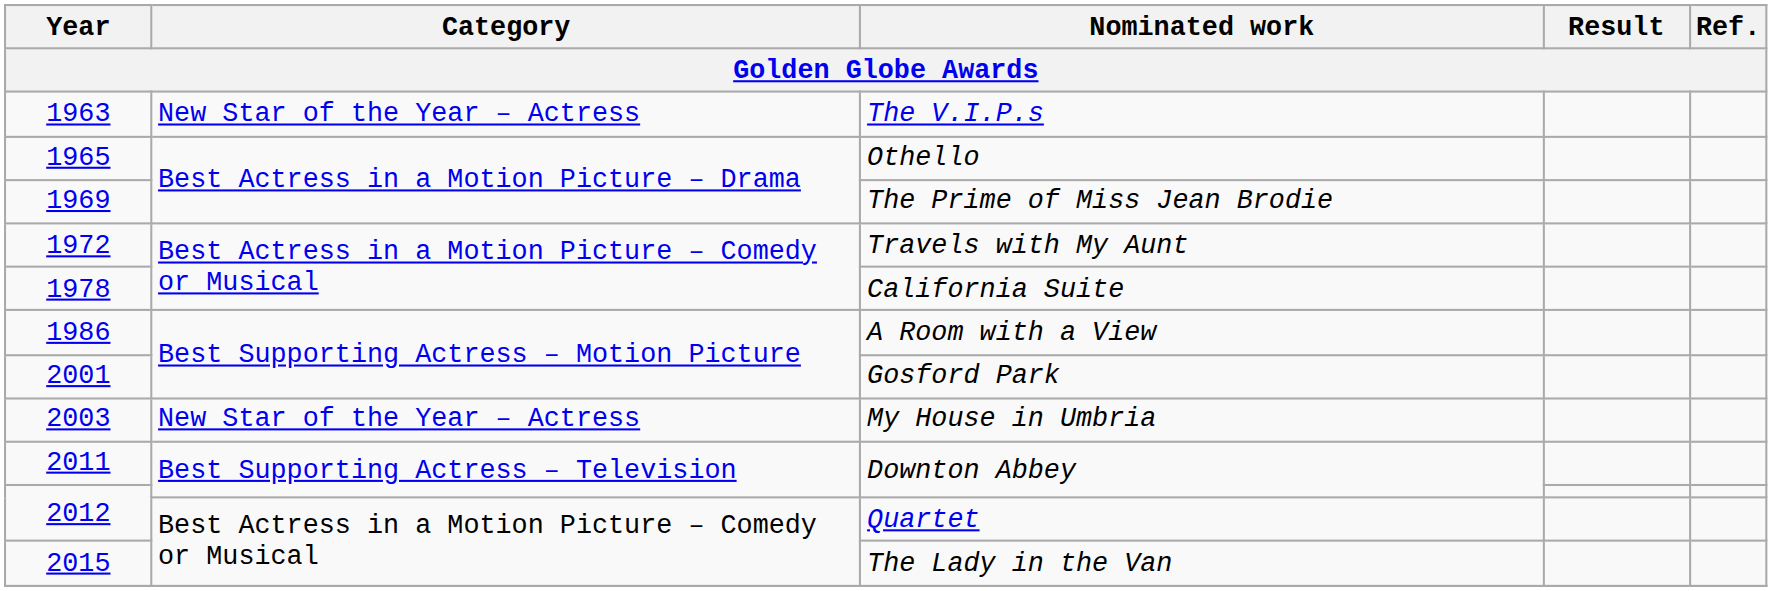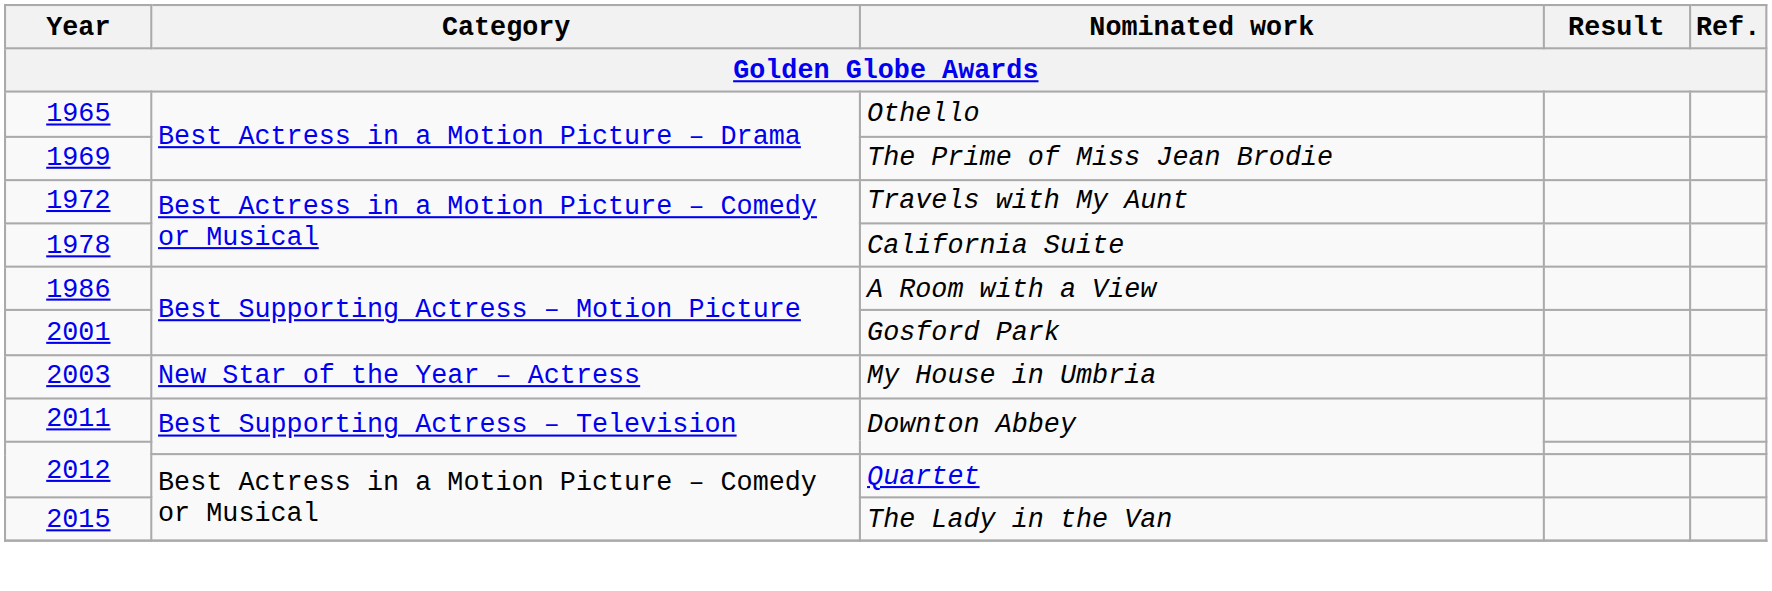- row: 1963 | New Star of the Year – Actress | The V.I.P.s
